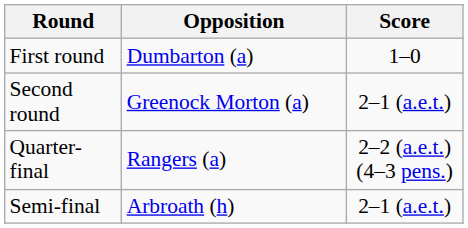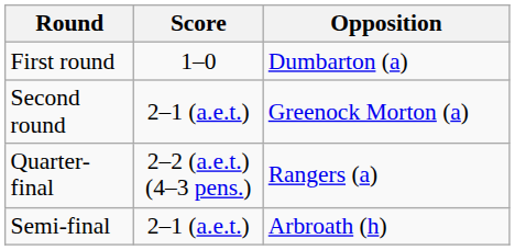columns swapped: Opposition <-> Score
